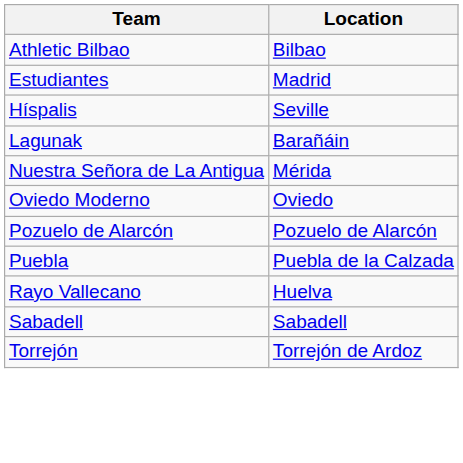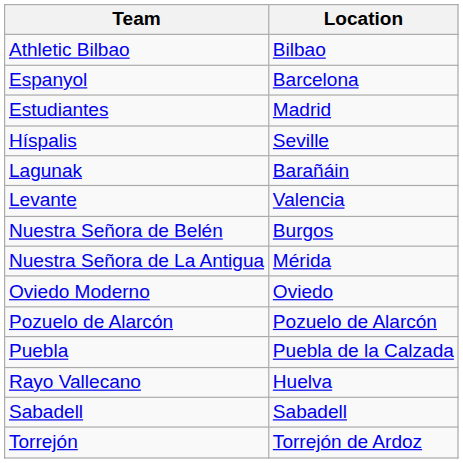+ row: Espanyol | Barcelona
+ row: Levante | Valencia
+ row: Nuestra Señora de Belén | Burgos
